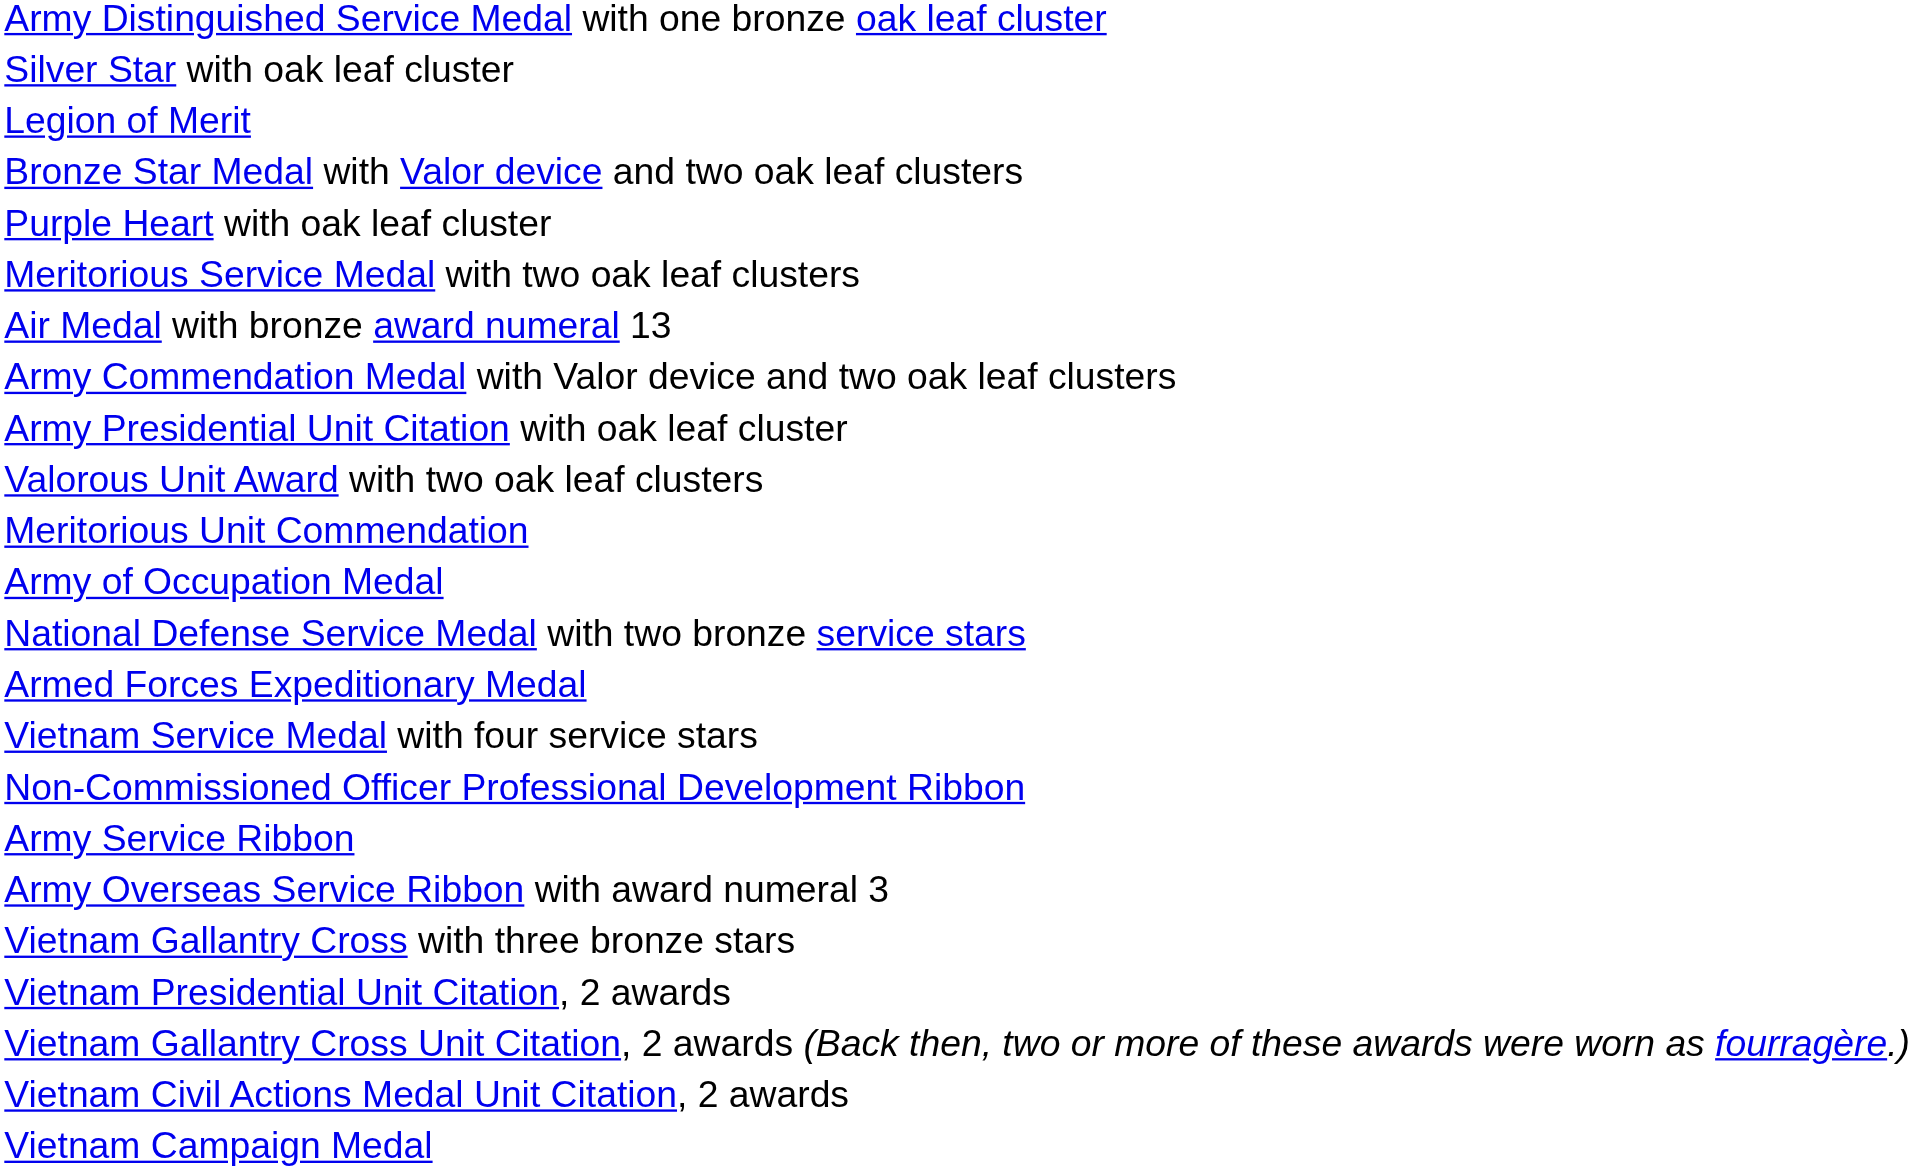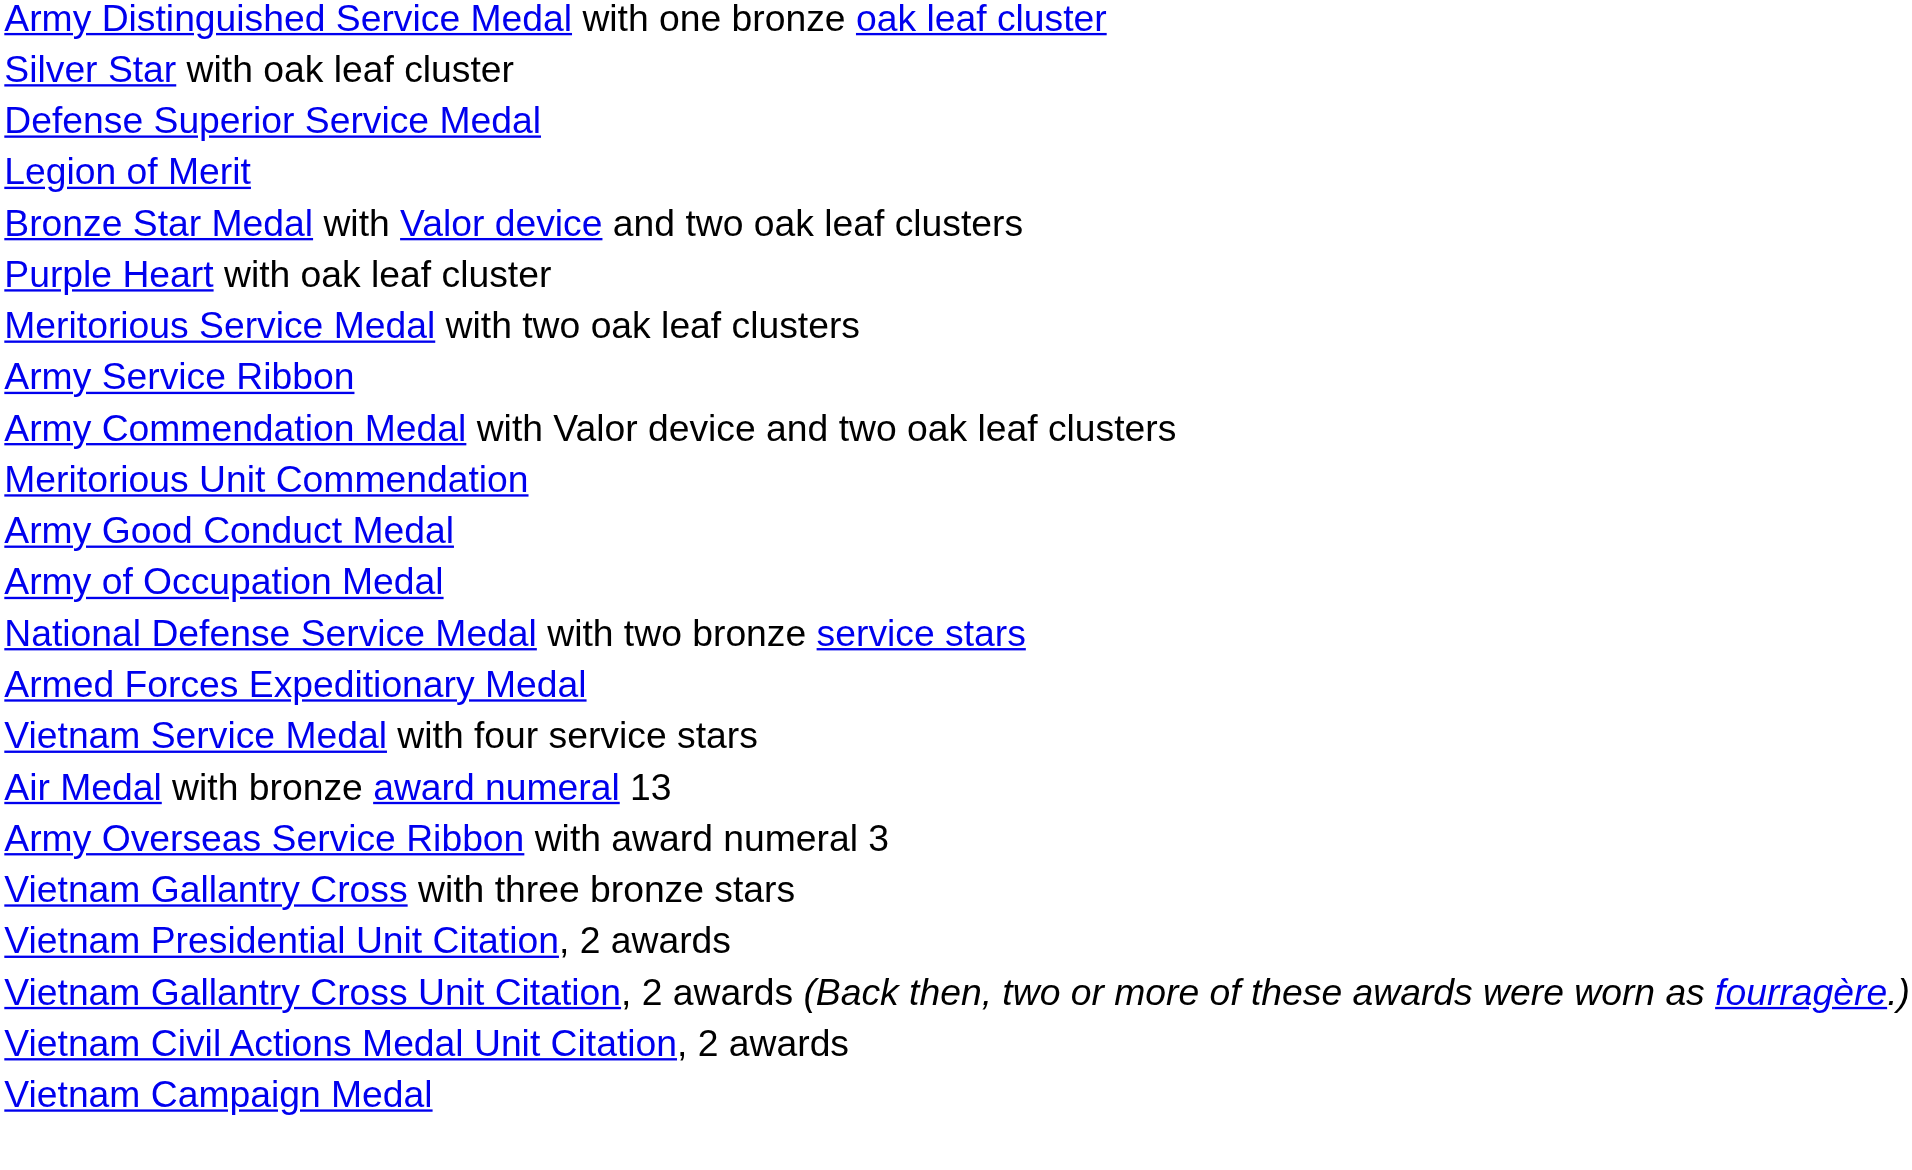+ row: Defense Superior Service Medal
rows swapped: Air Medal with bronze award numeral 13 <-> Army Service Ribbon
- row: Army Presidential Unit Citation with oak leaf cluster
- row: Valorous Unit Award with two oak leaf clusters
+ row: Army Good Conduct Medal
- row: Non-Commissioned Officer Professional Development Ribbon
